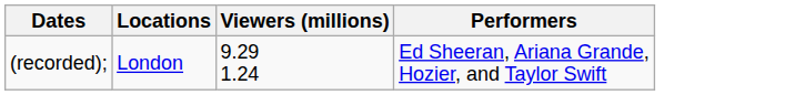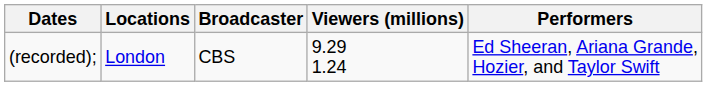+ column: Broadcaster | CBS
